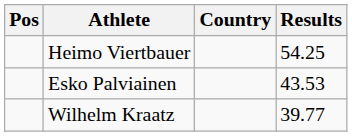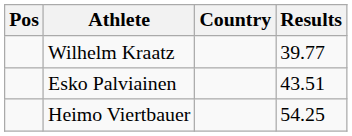rows swapped: Heimo Viertbauer <-> Wilhelm Kraatz
Esko Palviainen | Results: 43.53 -> 43.51
